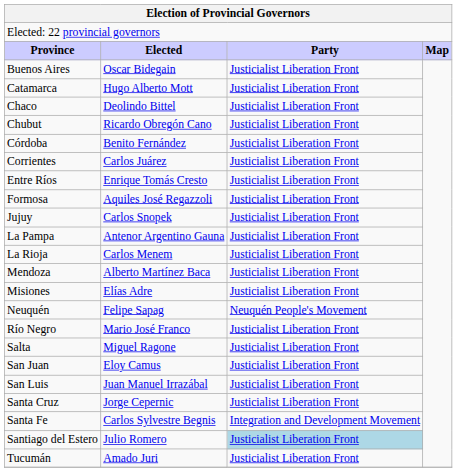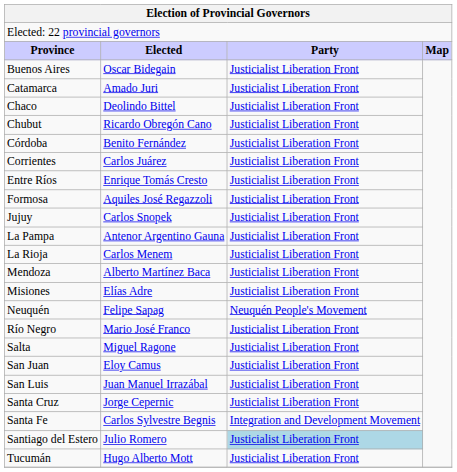Catamarca | column 2: Hugo Alberto Mott -> Amado Juri
Tucumán | column 2: Amado Juri -> Hugo Alberto Mott
